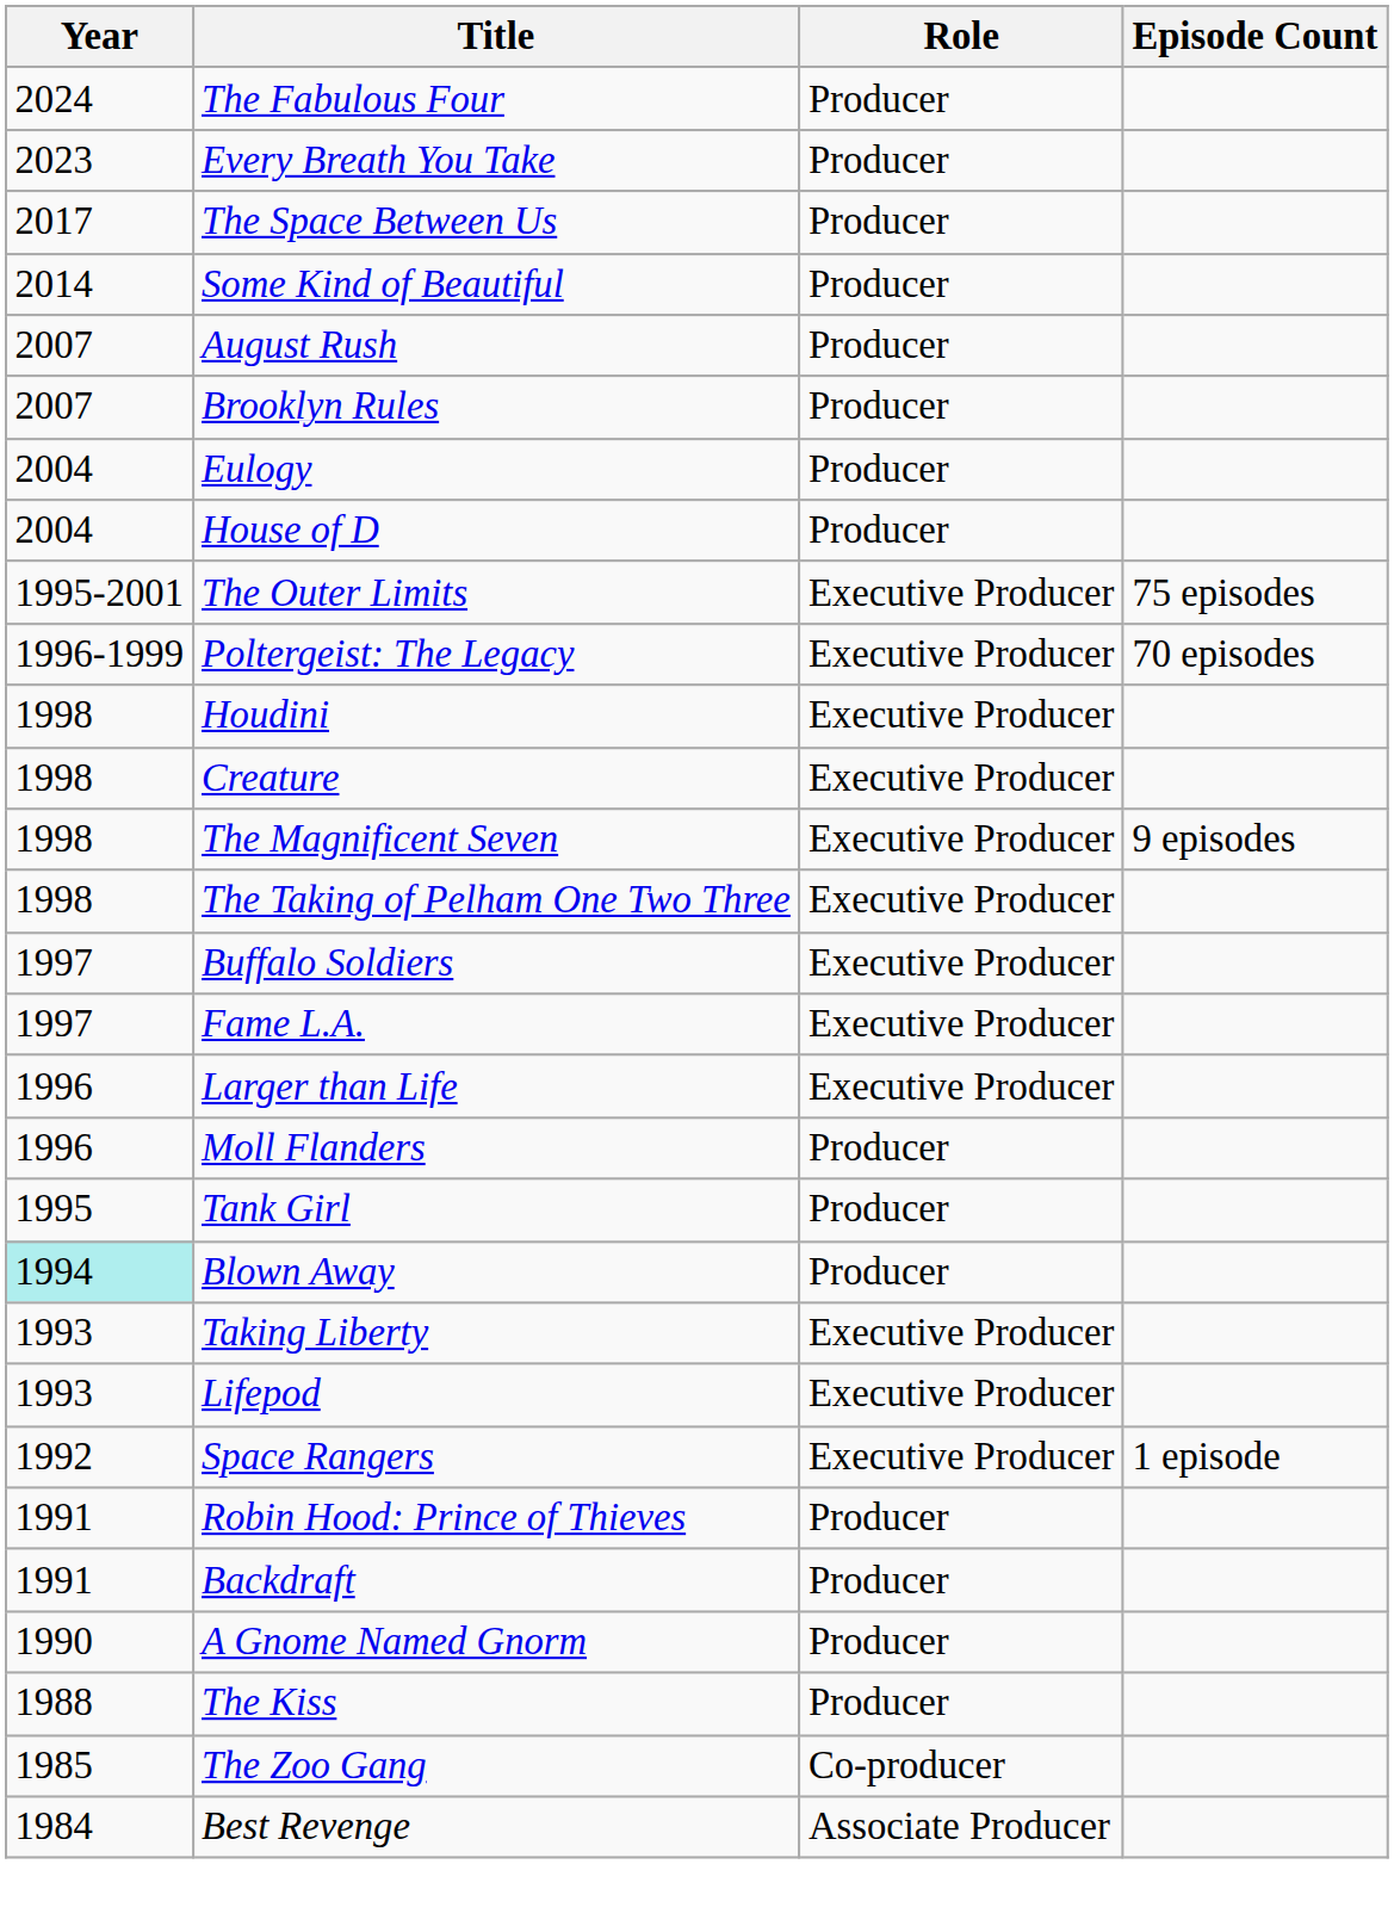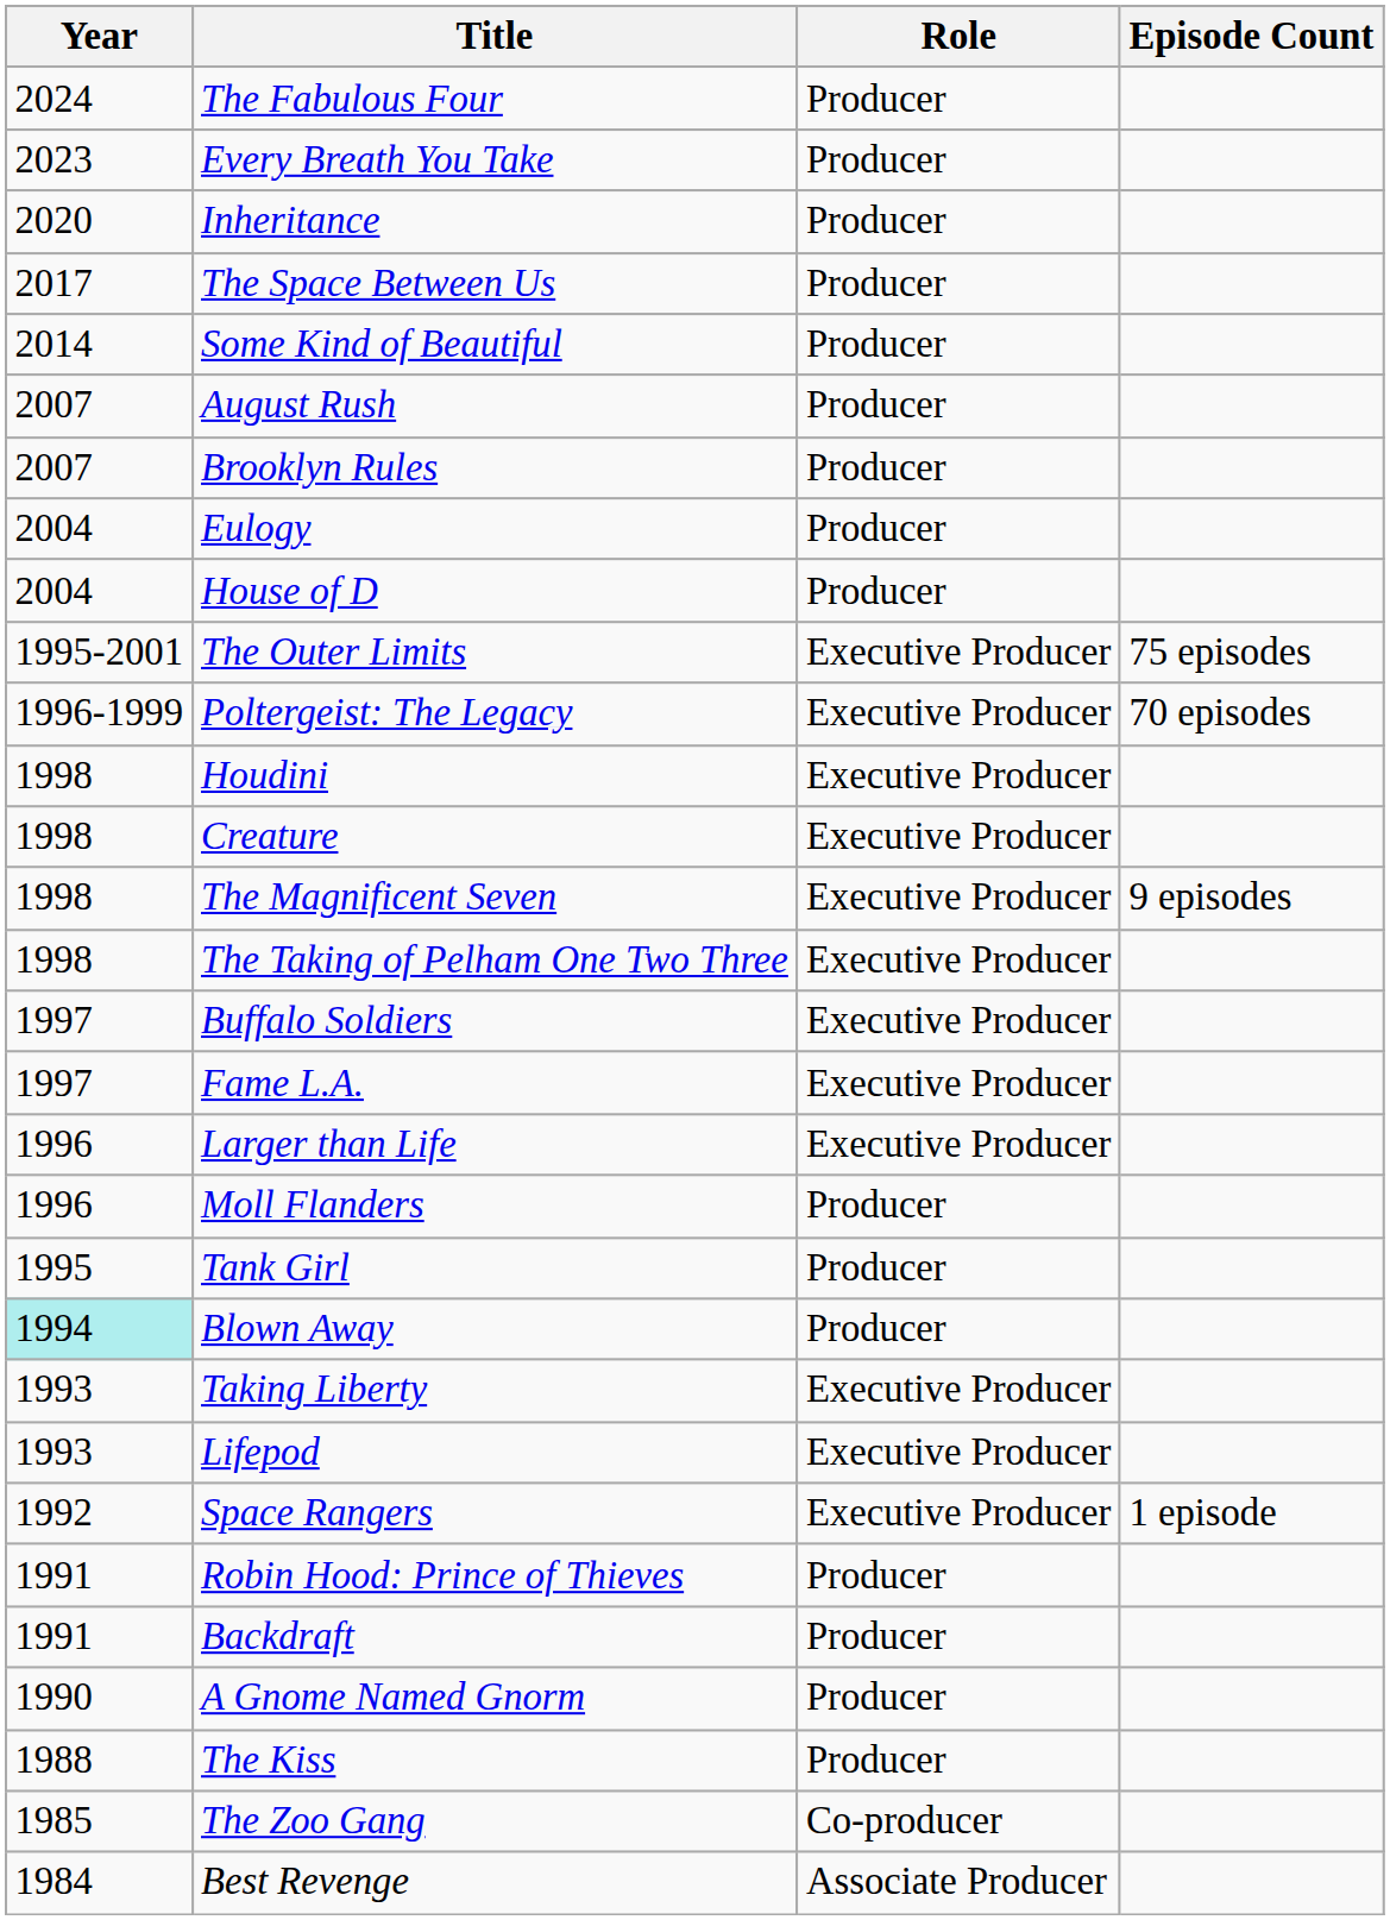+ row: 2020 | Inheritance | Producer
